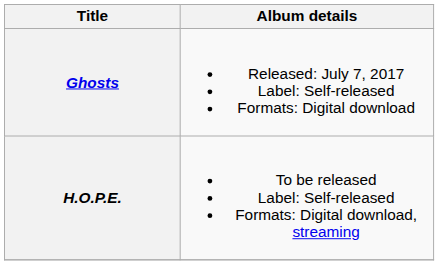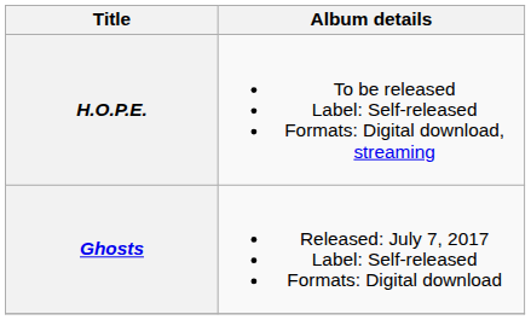rows swapped: Ghosts <-> H.O.P.E.
